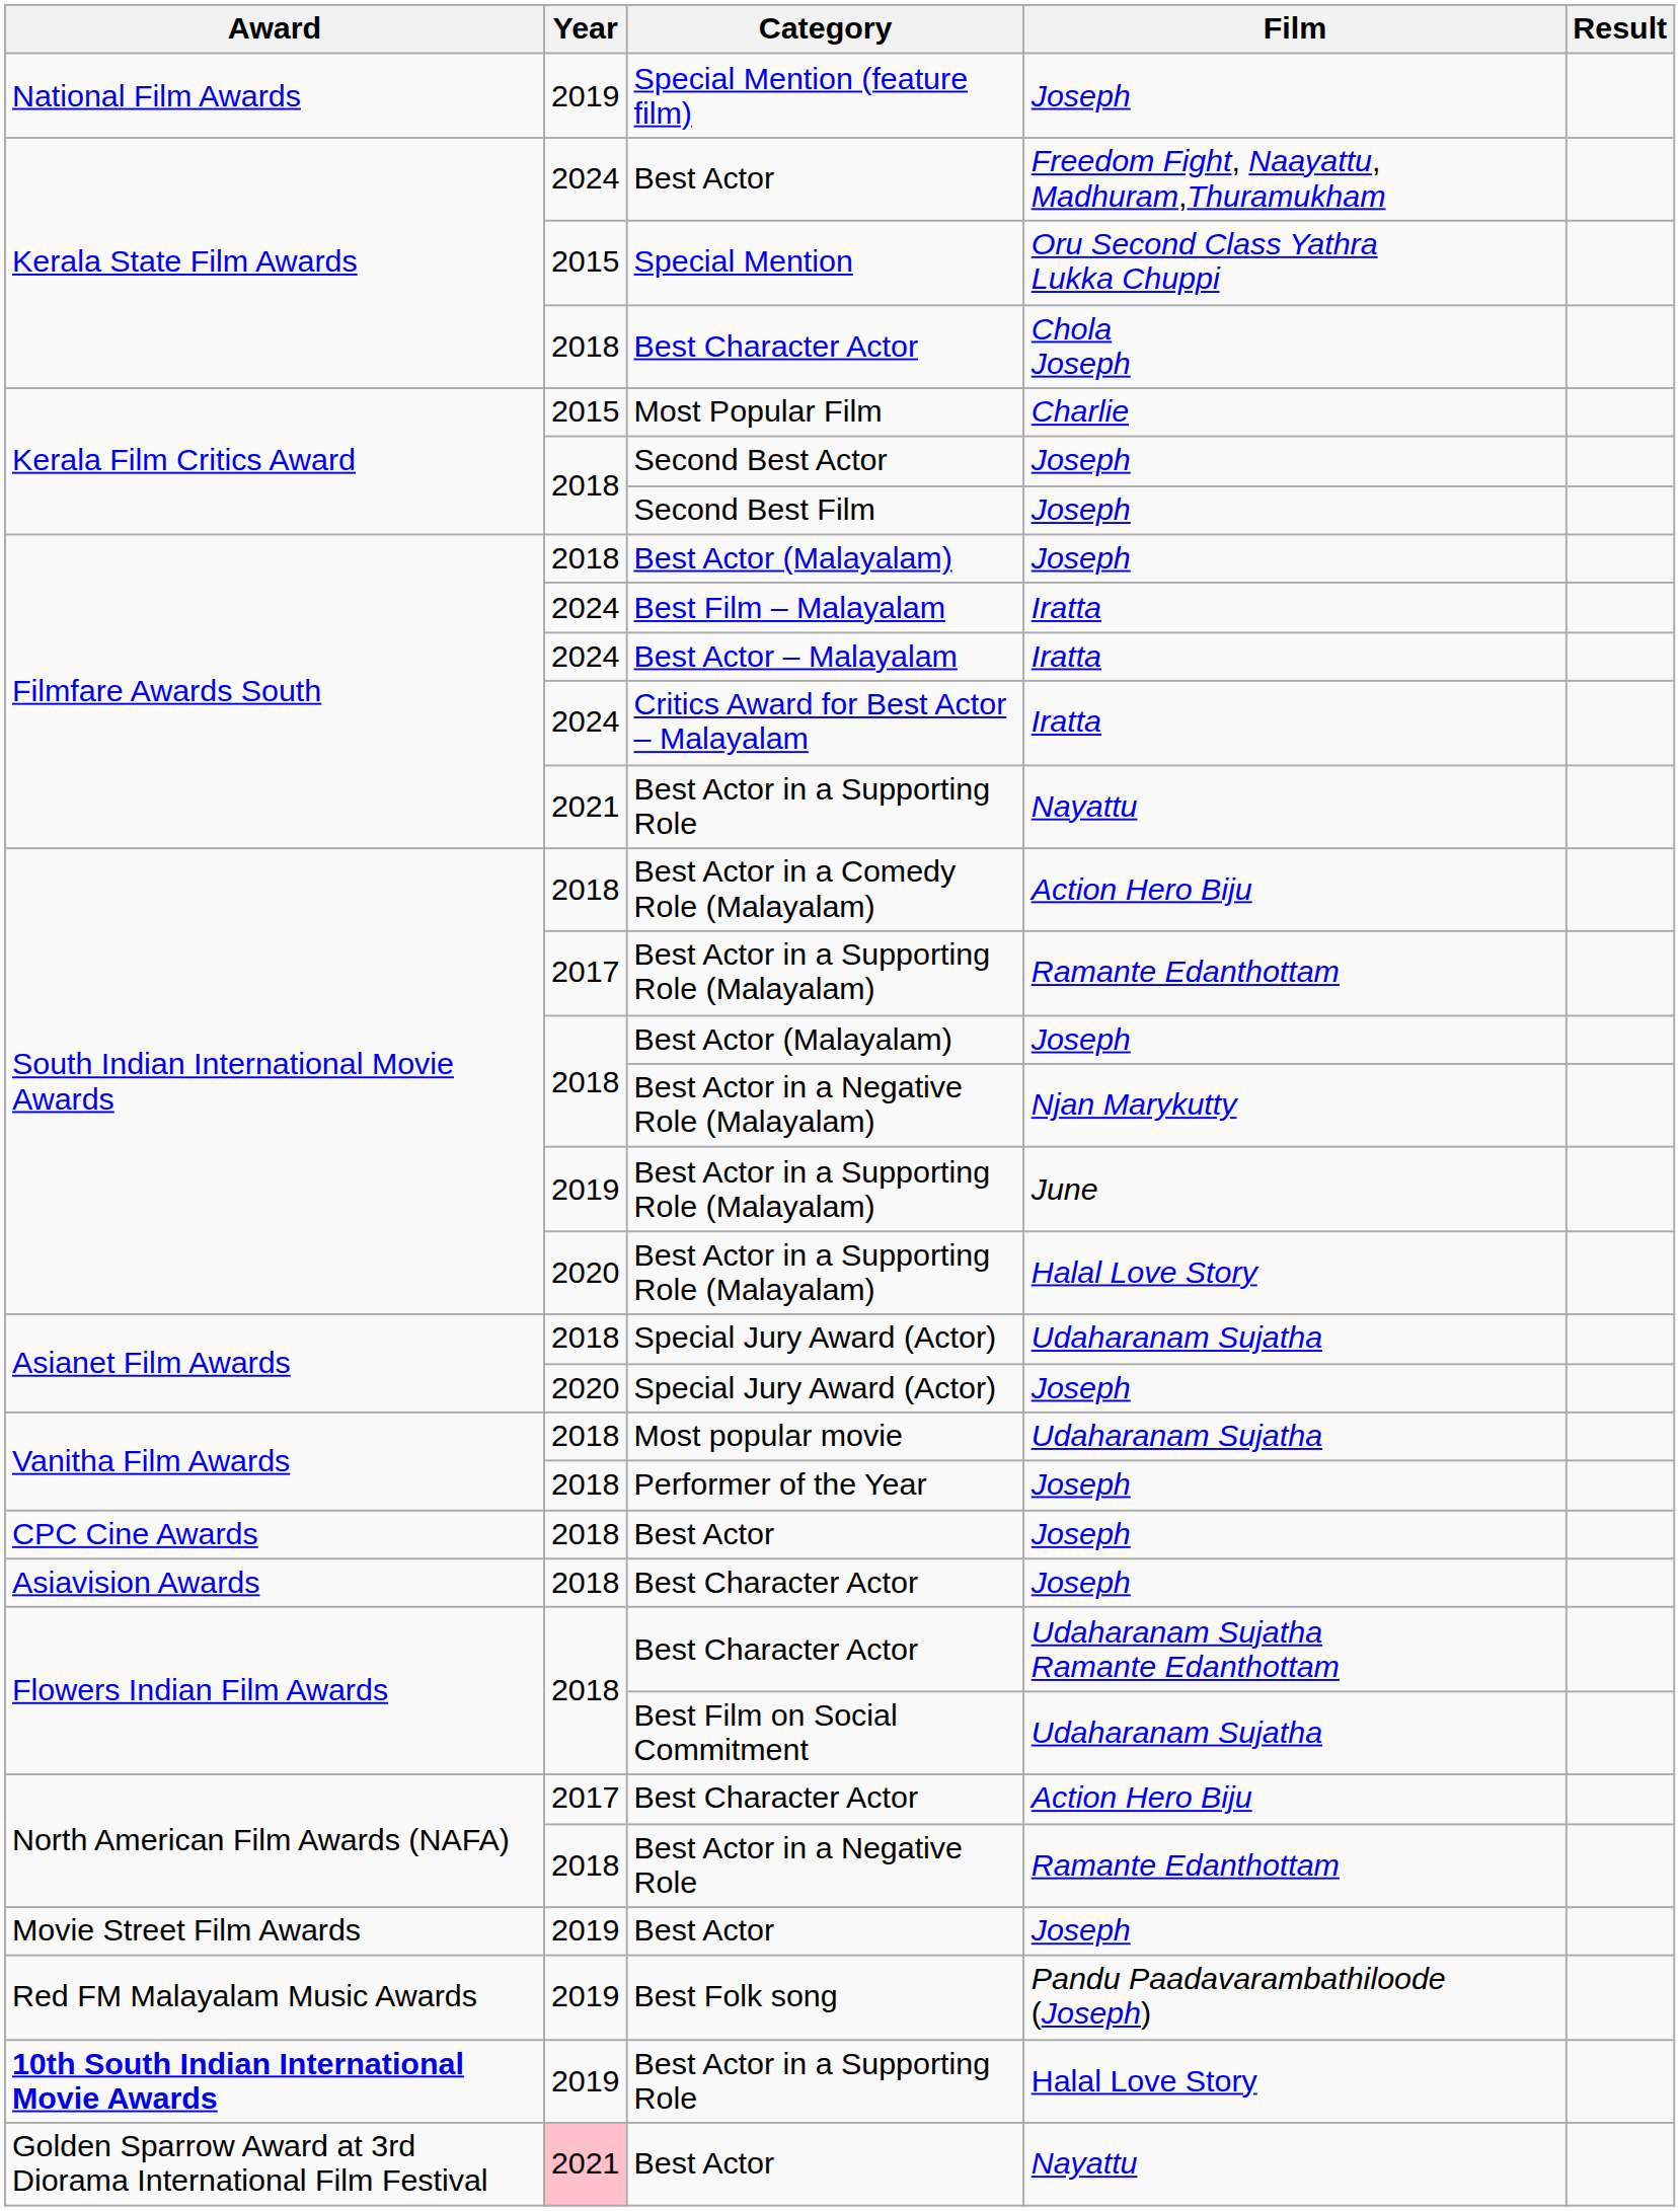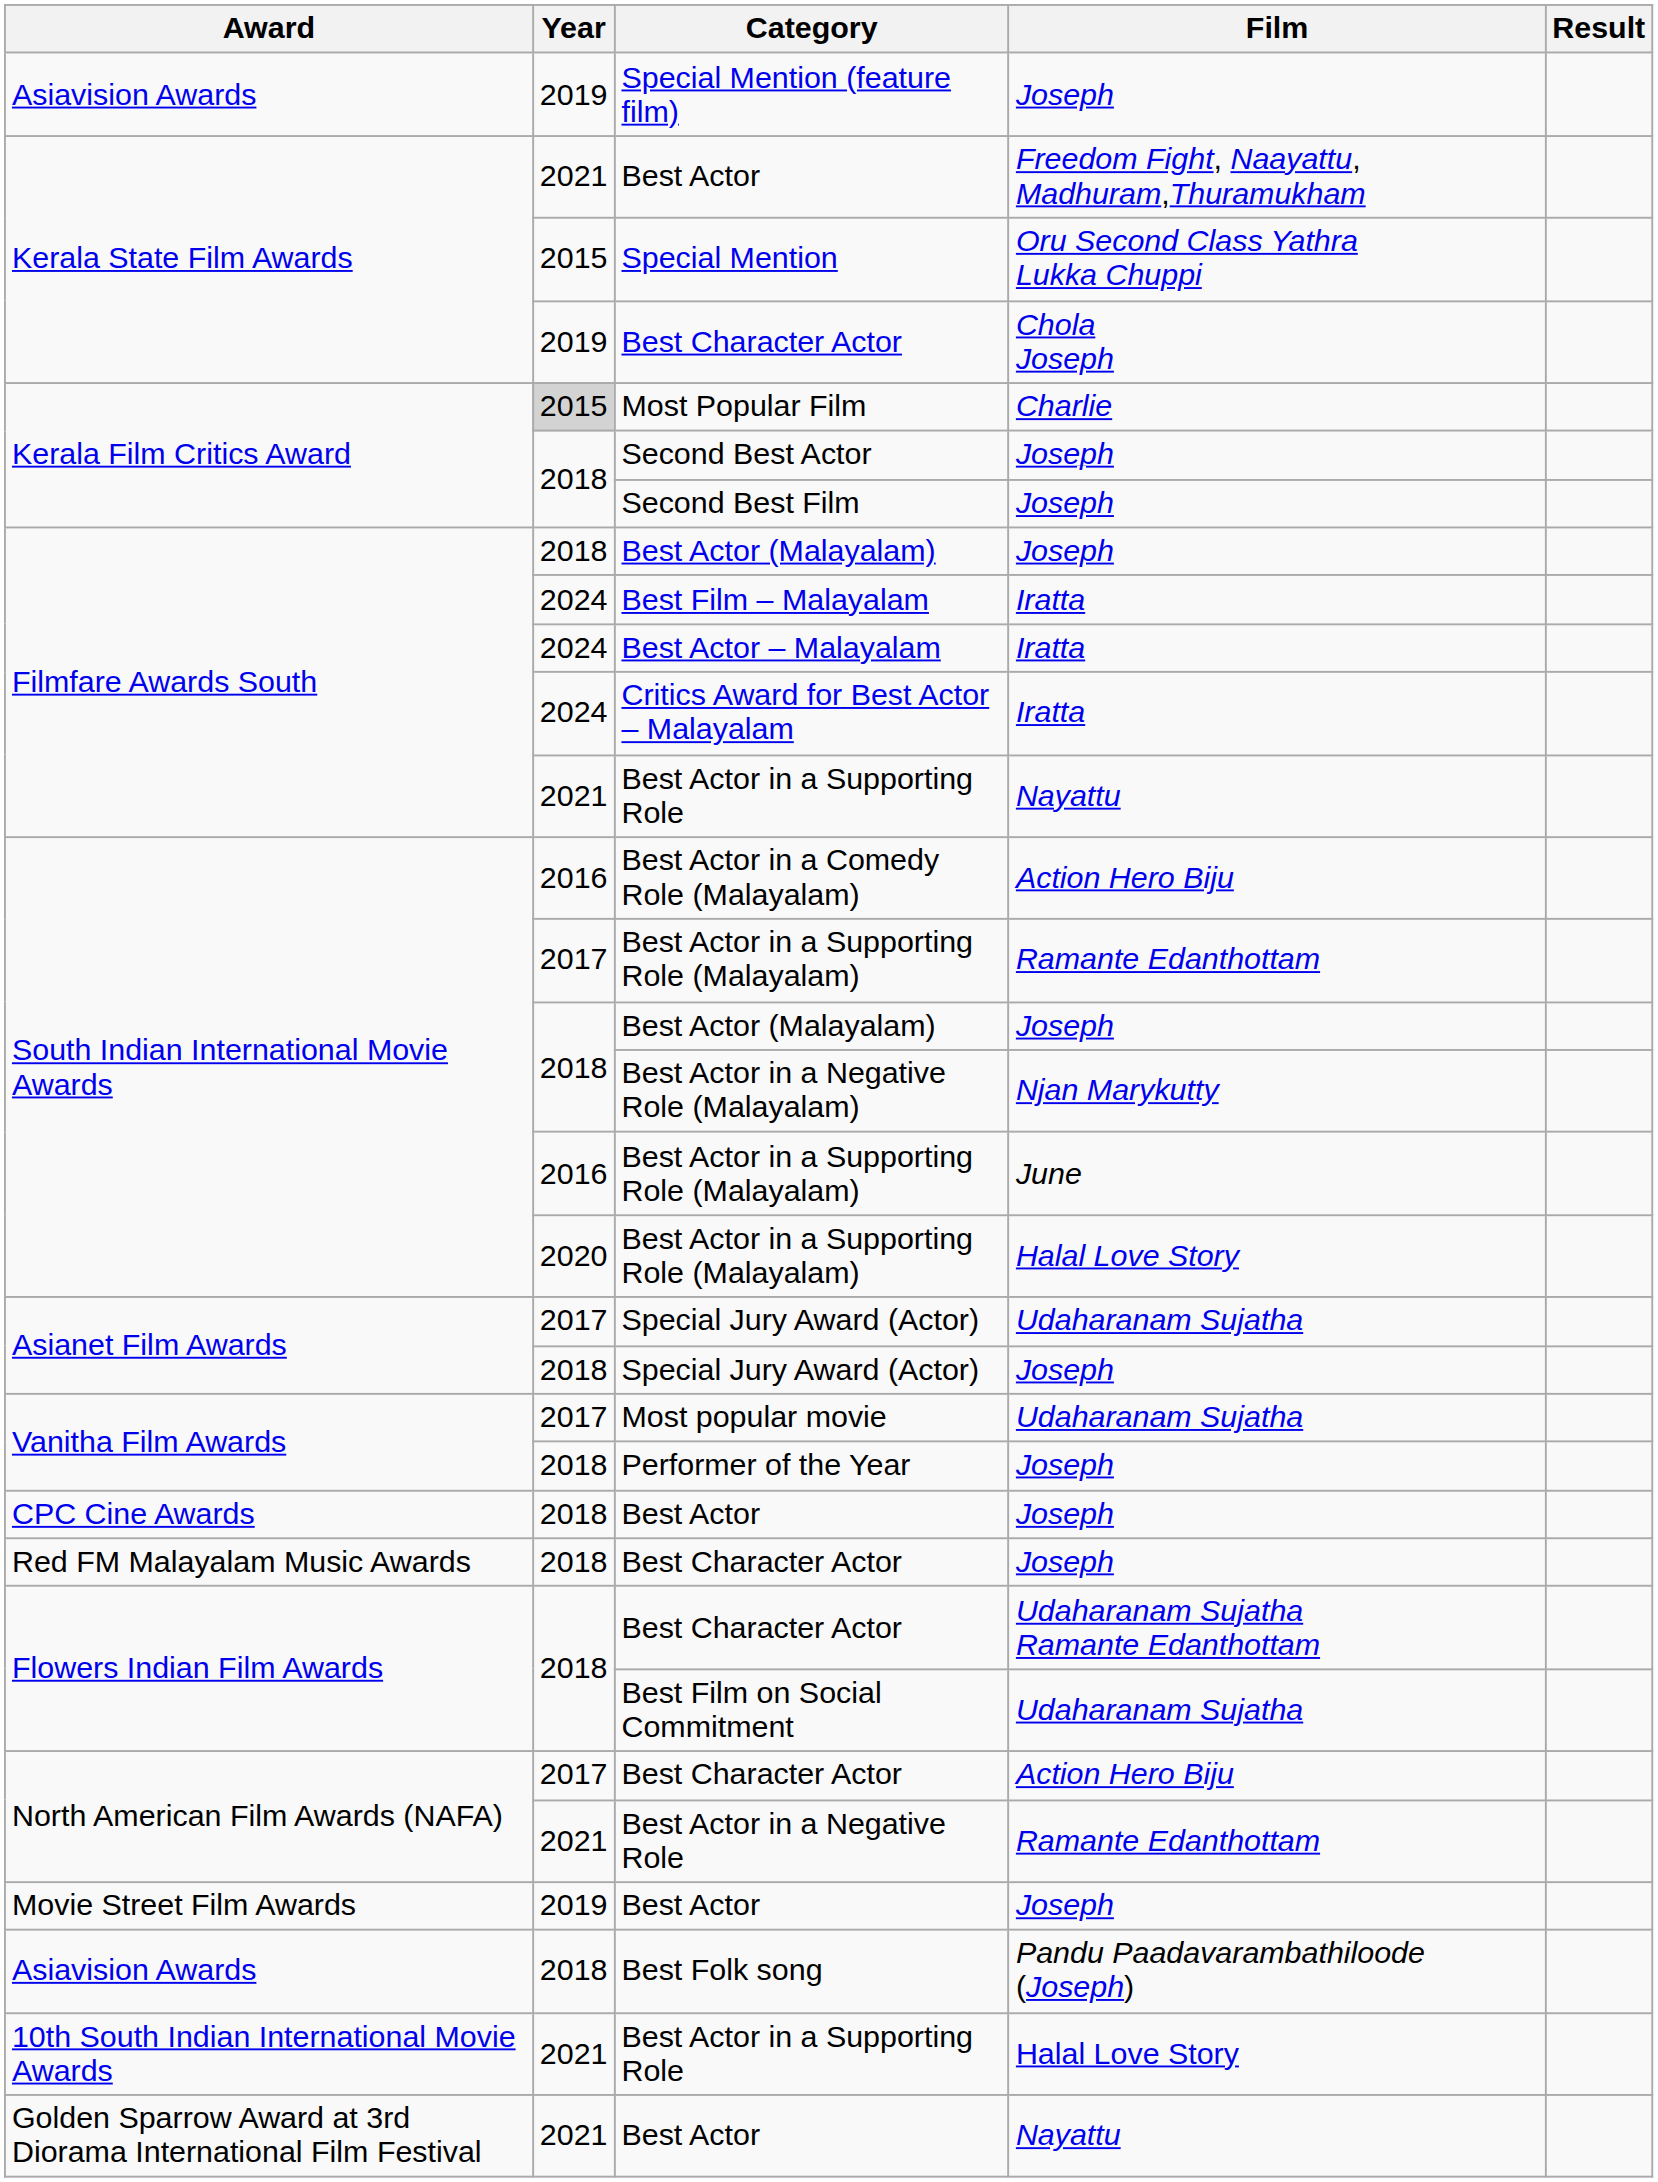Special Mention (feature film) | Award: National Film Awards -> Asiavision Awards
Best Actor / Freedom Fight, Naayattu, Madhuram,Thuramukham | Year: 2024 -> 2021
Best Character Actor / Chola Joseph | Year: 2018 -> 2019
Most Popular Film | Year: no background -> lightgrey background
Best Actor in a Comedy Role (Malayalam) | Year: 2018 -> 2016
Best Actor in a Supporting Role (Malayalam) / June | Year: 2019 -> 2016
Special Jury Award (Actor) / Udaharanam Sujatha | Year: 2018 -> 2017
Special Jury Award (Actor) / Joseph | Year: 2020 -> 2018
Most popular movie | Year: 2018 -> 2017
Best Character Actor / Joseph | Award: Asiavision Awards -> Red FM Malayalam Music Awards
Best Actor in a Negative Role | Year: 2018 -> 2021
Best Folk song | Award: Red FM Malayalam Music Awards -> Asiavision Awards
Best Folk song | Year: 2019 -> 2018
Best Actor in a Supporting Role / Halal Love Story | Award: bold -> normal
Best Actor in a Supporting Role / Halal Love Story | Year: 2019 -> 2021
Best Actor / Nayattu | Year: pink background -> no background
